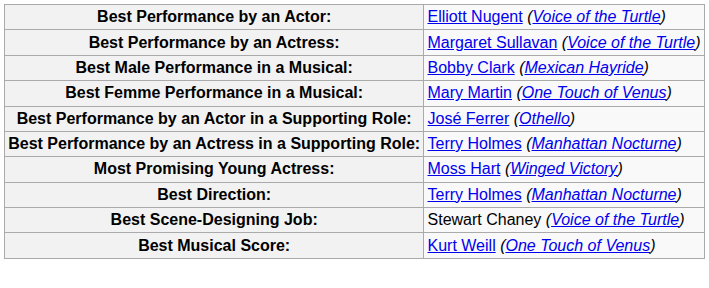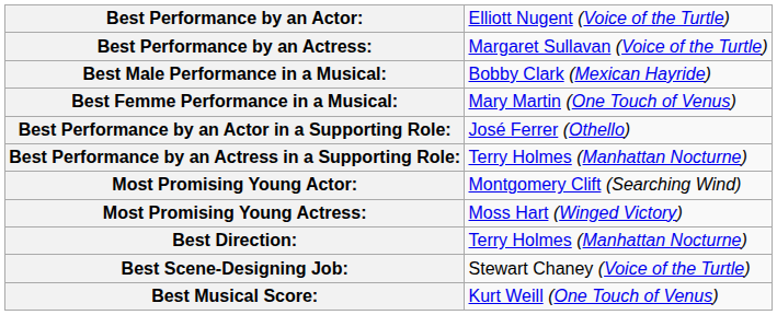+ row: Most Promising Young Actor: | Montgomery Clift (Searching Wind)
